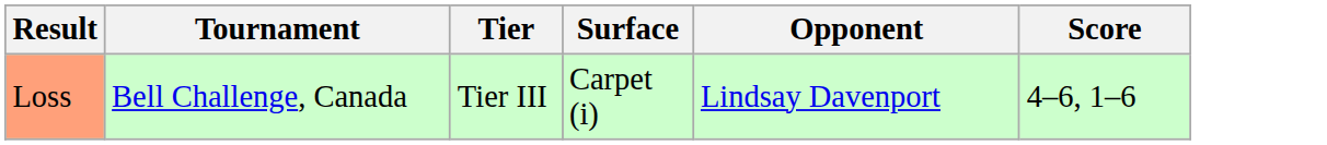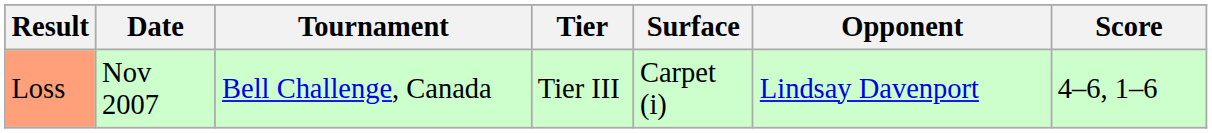+ column: Date | Nov 2007
